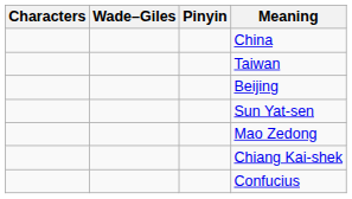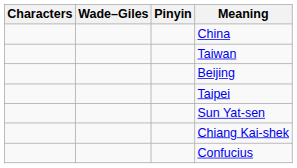+ row: Taipei
- row: Mao Zedong
